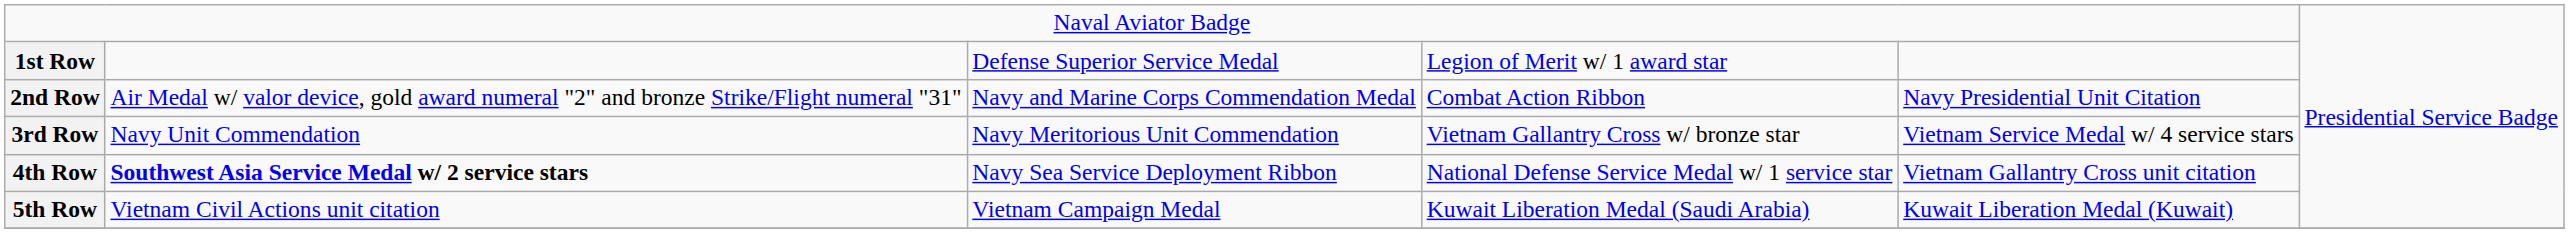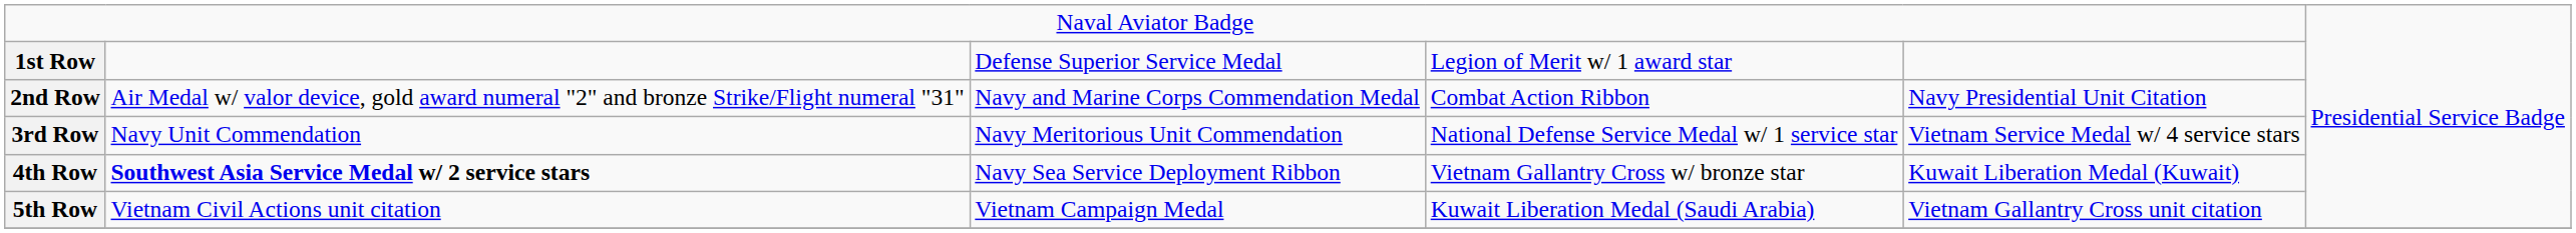3rd Row | column 4: Vietnam Gallantry Cross w/ bronze star -> National Defense Service Medal w/ 1 service star
4th Row | column 4: National Defense Service Medal w/ 1 service star -> Vietnam Gallantry Cross w/ bronze star
4th Row | column 5: Vietnam Gallantry Cross unit citation -> Kuwait Liberation Medal (Kuwait)
5th Row | column 5: Kuwait Liberation Medal (Kuwait) -> Vietnam Gallantry Cross unit citation
